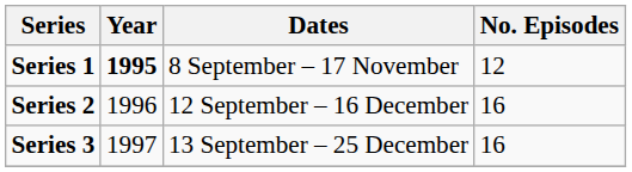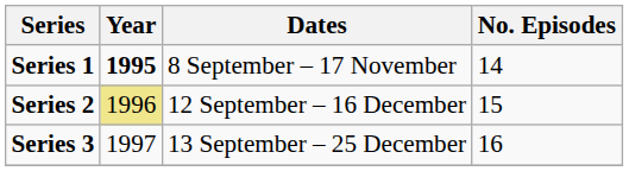Series 1 | No. Episodes: 12 -> 14
Series 2 | Year: no background -> khaki background
Series 2 | No. Episodes: 16 -> 15
